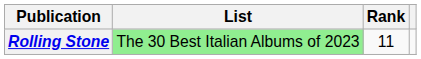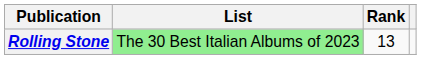Rolling Stone | Rank: 11 -> 13
